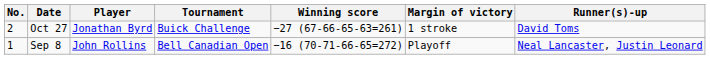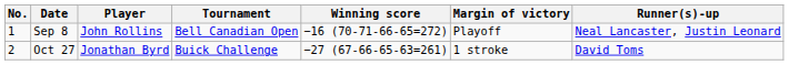rows swapped: Sep 8 <-> Oct 27
